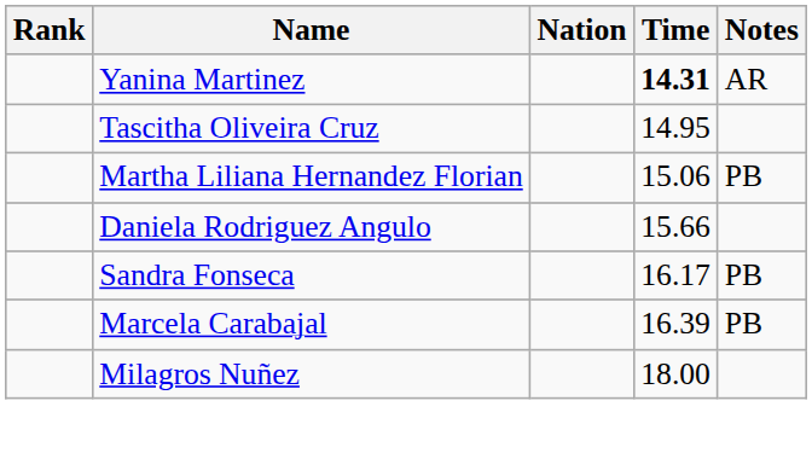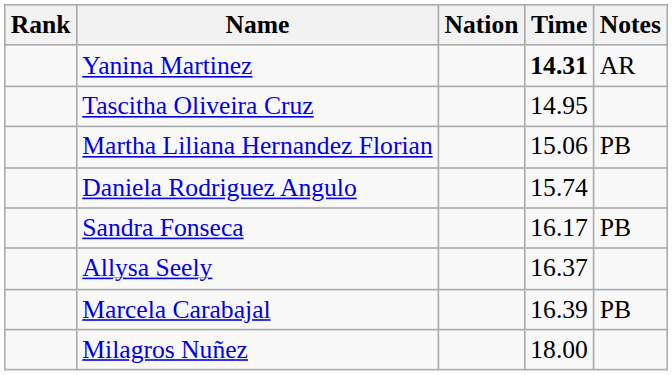Daniela Rodriguez Angulo | Time: 15.66 -> 15.74
+ row: Allysa Seely | 16.37
